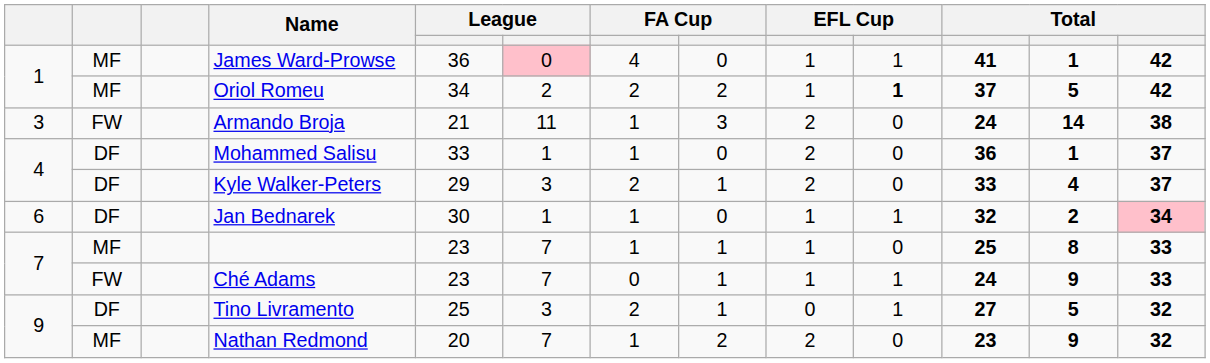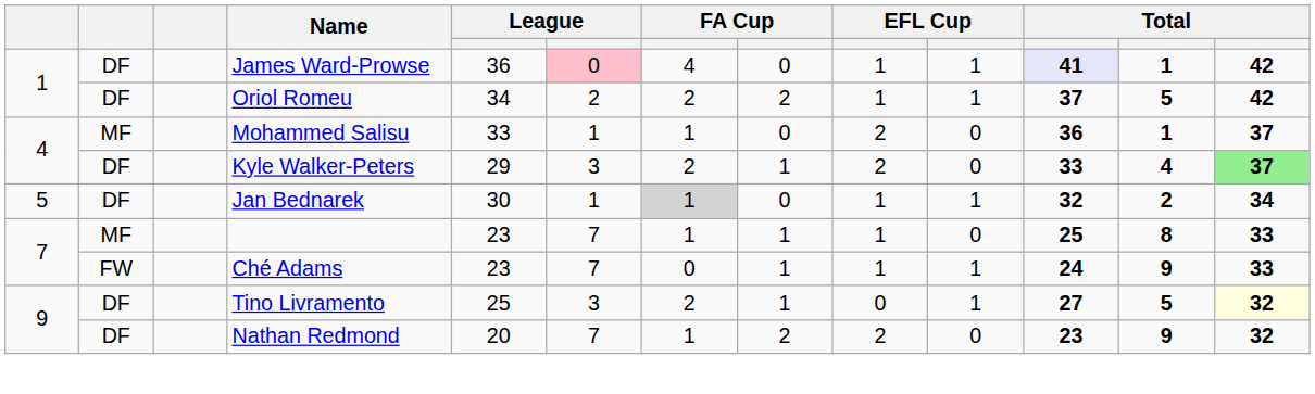James Ward-Prowse | column 2: MF -> DF
James Ward-Prowse | column 11: no background -> lavender background
Oriol Romeu | column 2: MF -> DF
Oriol Romeu | column 10: bold -> normal
- row: 3 | FW | Armando Broja | 21 | 11 | 1 | 3 | 2 | 0 | 24 | 14 | 38
Mohammed Salisu | column 2: DF -> MF
Kyle Walker-Peters | column 13: no background -> lightgreen background
Jan Bednarek | column 1: 6 -> 5
Jan Bednarek | column 7: no background -> lightgrey background
Jan Bednarek | column 13: pink background -> no background
Tino Livramento | column 13: no background -> lightyellow background
Nathan Redmond | column 2: MF -> DF
